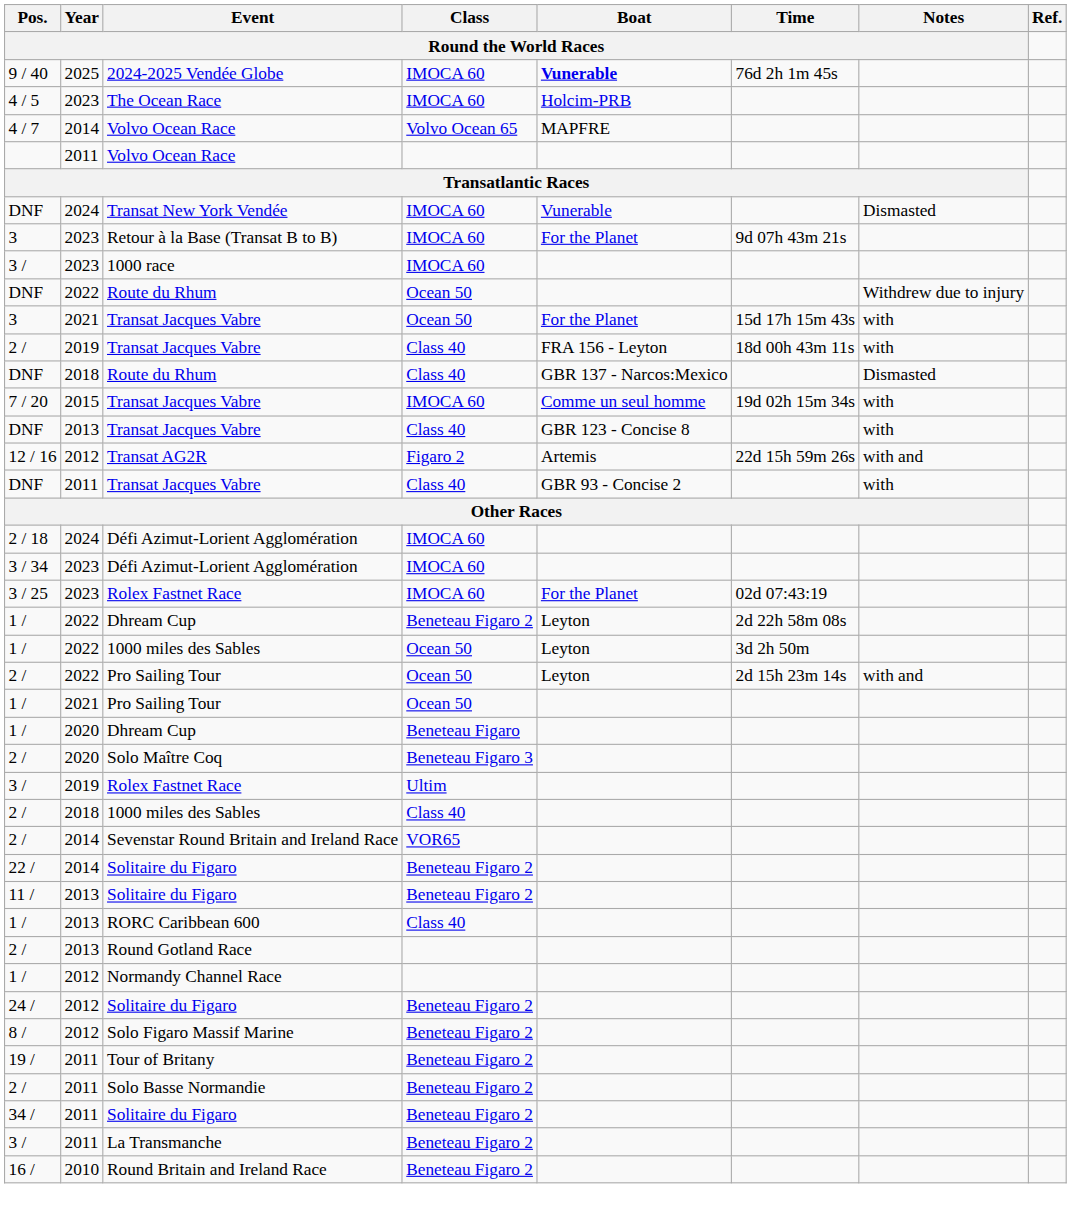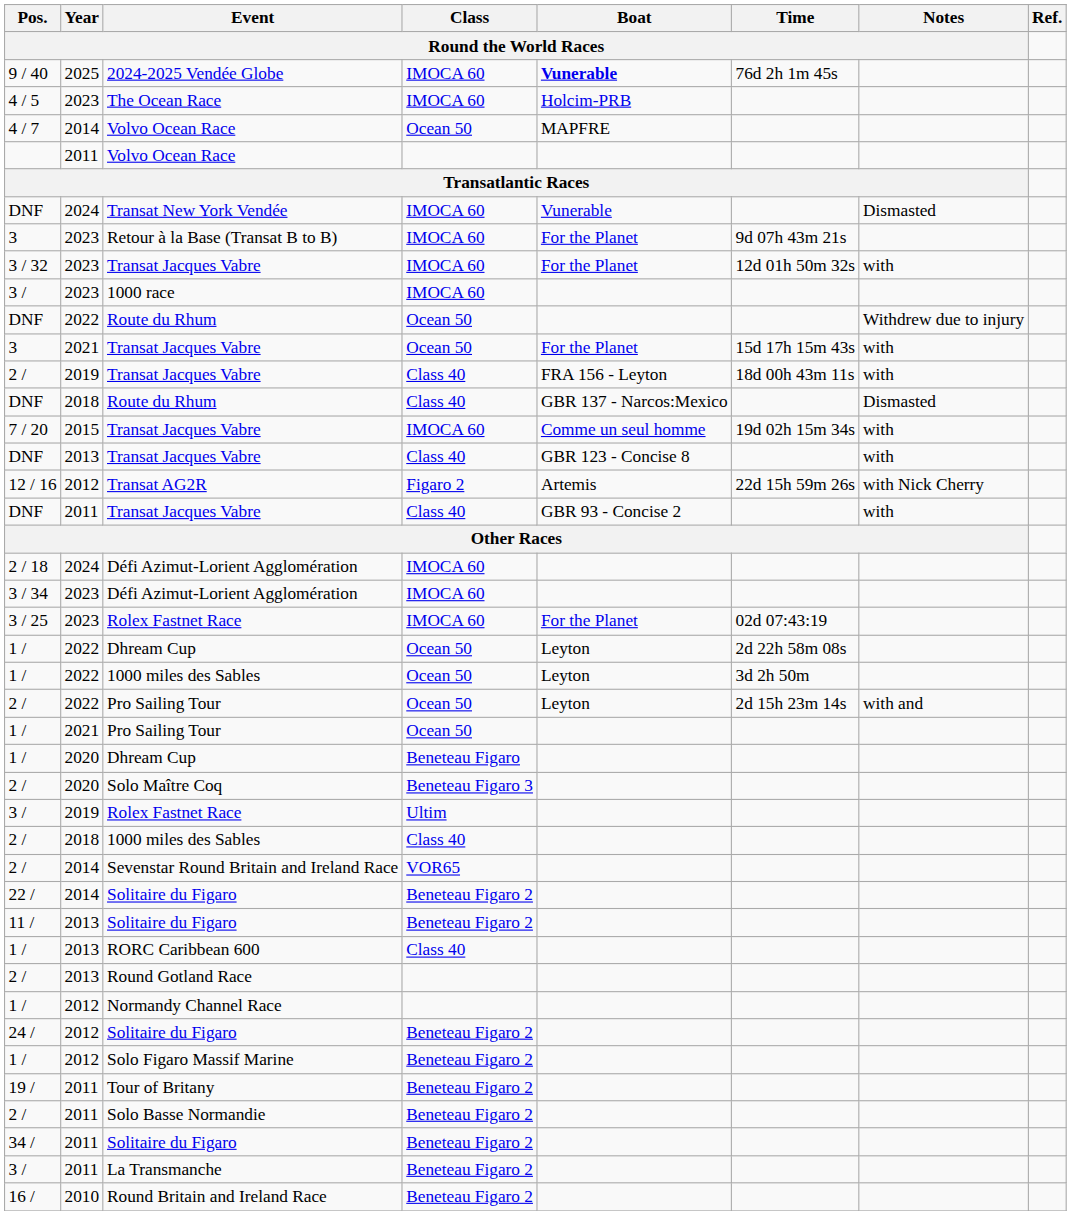2014 / Volvo Ocean Race | Class / Round the World Races: Volvo Ocean 65 -> Ocean 50
+ row: 3 / 32 | 2023 | Transat Jacques Vabre | IMOCA 60 | For the Planet | 12d 01h 50m 32s | with
Transat AG2R | Notes / Round the World Races: with and -> with Nick Cherry
2022 / Dhream Cup | Class / Round the World Races: Beneteau Figaro 2 -> Ocean 50
Solo Figaro Massif Marine | Pos. / Round the World Races: 8 / -> 1 /
